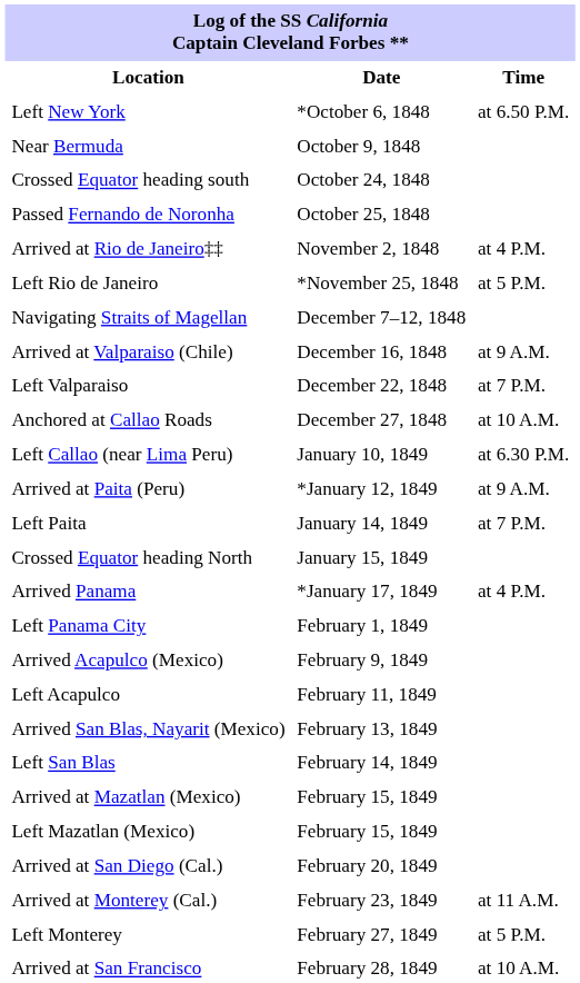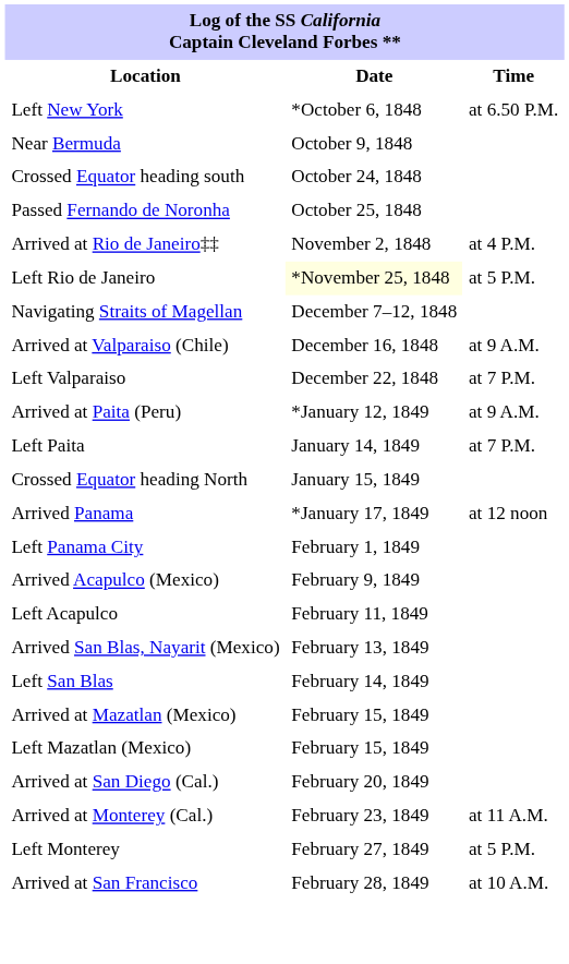Left Rio de Janeiro | Date: no background -> lightyellow background
- row: Anchored at Callao Roads | December 27, 1848 | at 10 A.M.
- row: Left Callao (near Lima Peru) | January 10, 1849 | at 6.30 P.M.
Arrived Panama | Time: at 4 P.M. -> at 12 noon
